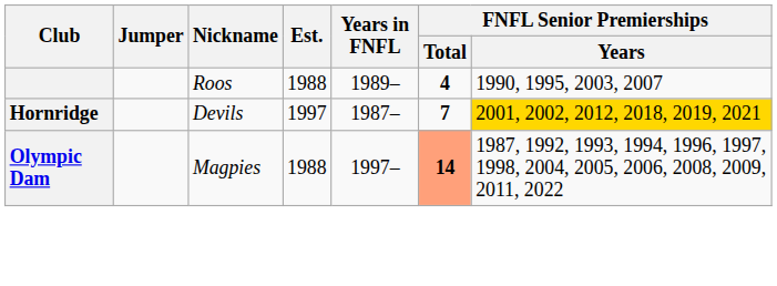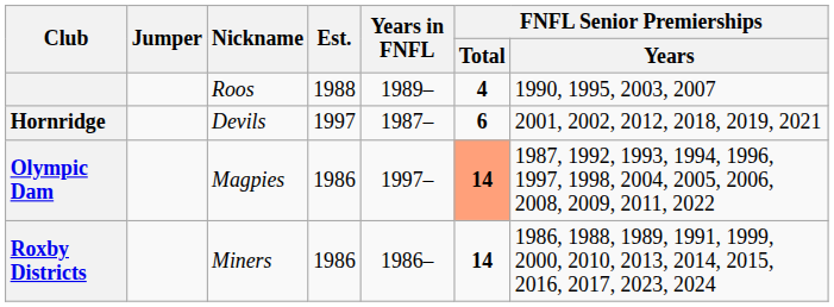Hornridge | FNFL Senior Premierships / Total: 7 -> 6
Hornridge | FNFL Senior Premierships / Years: gold background -> no background
Olympic Dam | Est.: 1988 -> 1986
+ row: Roxby Districts | Miners | 1986 | 1986– | 14 | 1986, 1988, 1989, 1991, 1999, 2000, 2010, 2013, 2014, 2015, 2016, 2017, 2023, 2024
